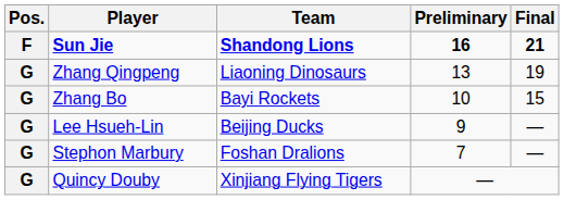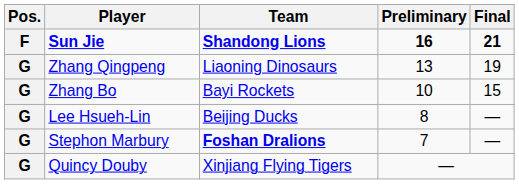Lee Hsueh-Lin | Preliminary: 9 -> 8
Stephon Marbury | Team: normal -> bold
